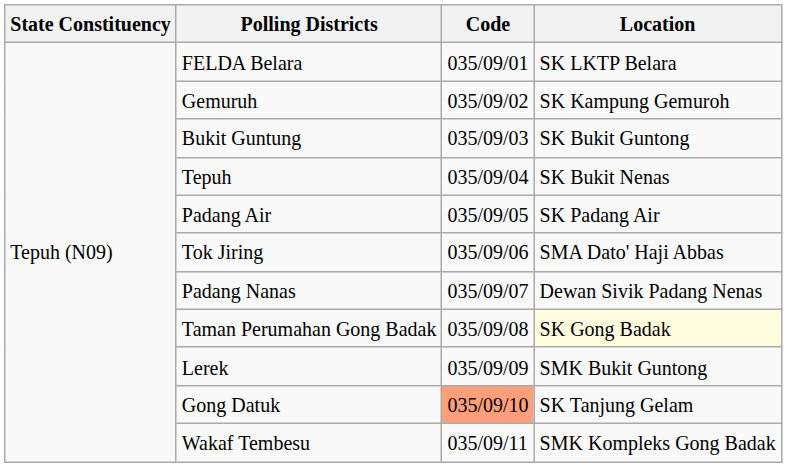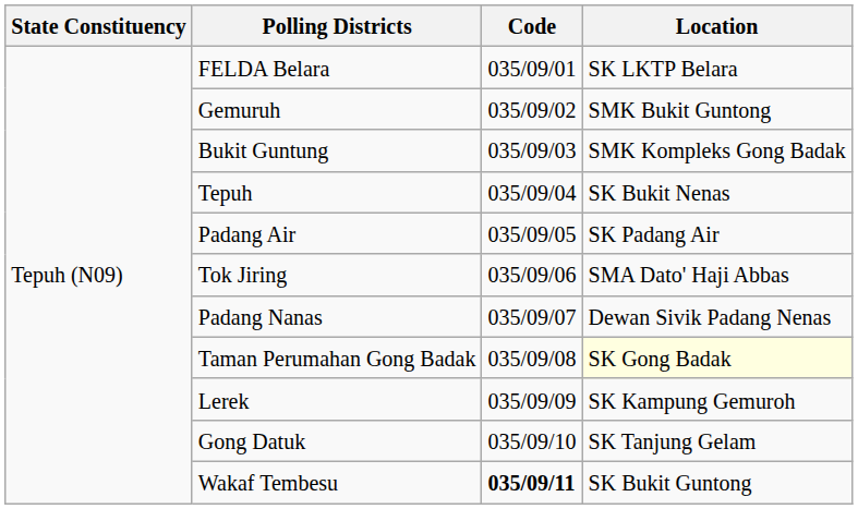Gemuruh | Location: SK Kampung Gemuroh -> SMK Bukit Guntong
Bukit Guntung | Location: SK Bukit Guntong -> SMK Kompleks Gong Badak
Lerek | Location: SMK Bukit Guntong -> SK Kampung Gemuroh
Gong Datuk | Code: lightsalmon background -> no background
Wakaf Tembesu | Code: normal -> bold
Wakaf Tembesu | Location: SMK Kompleks Gong Badak -> SK Bukit Guntong
